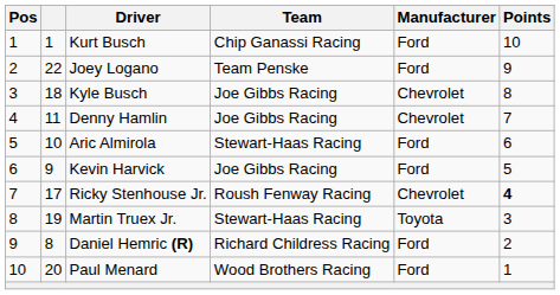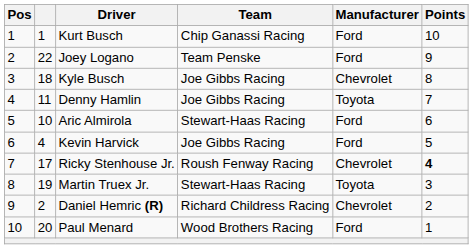Denny Hamlin | Manufacturer: Chevrolet -> Toyota
Kevin Harvick | column 2: 9 -> 4
Daniel Hemric (R) | column 2: 8 -> 2
Daniel Hemric (R) | Manufacturer: Ford -> Chevrolet
